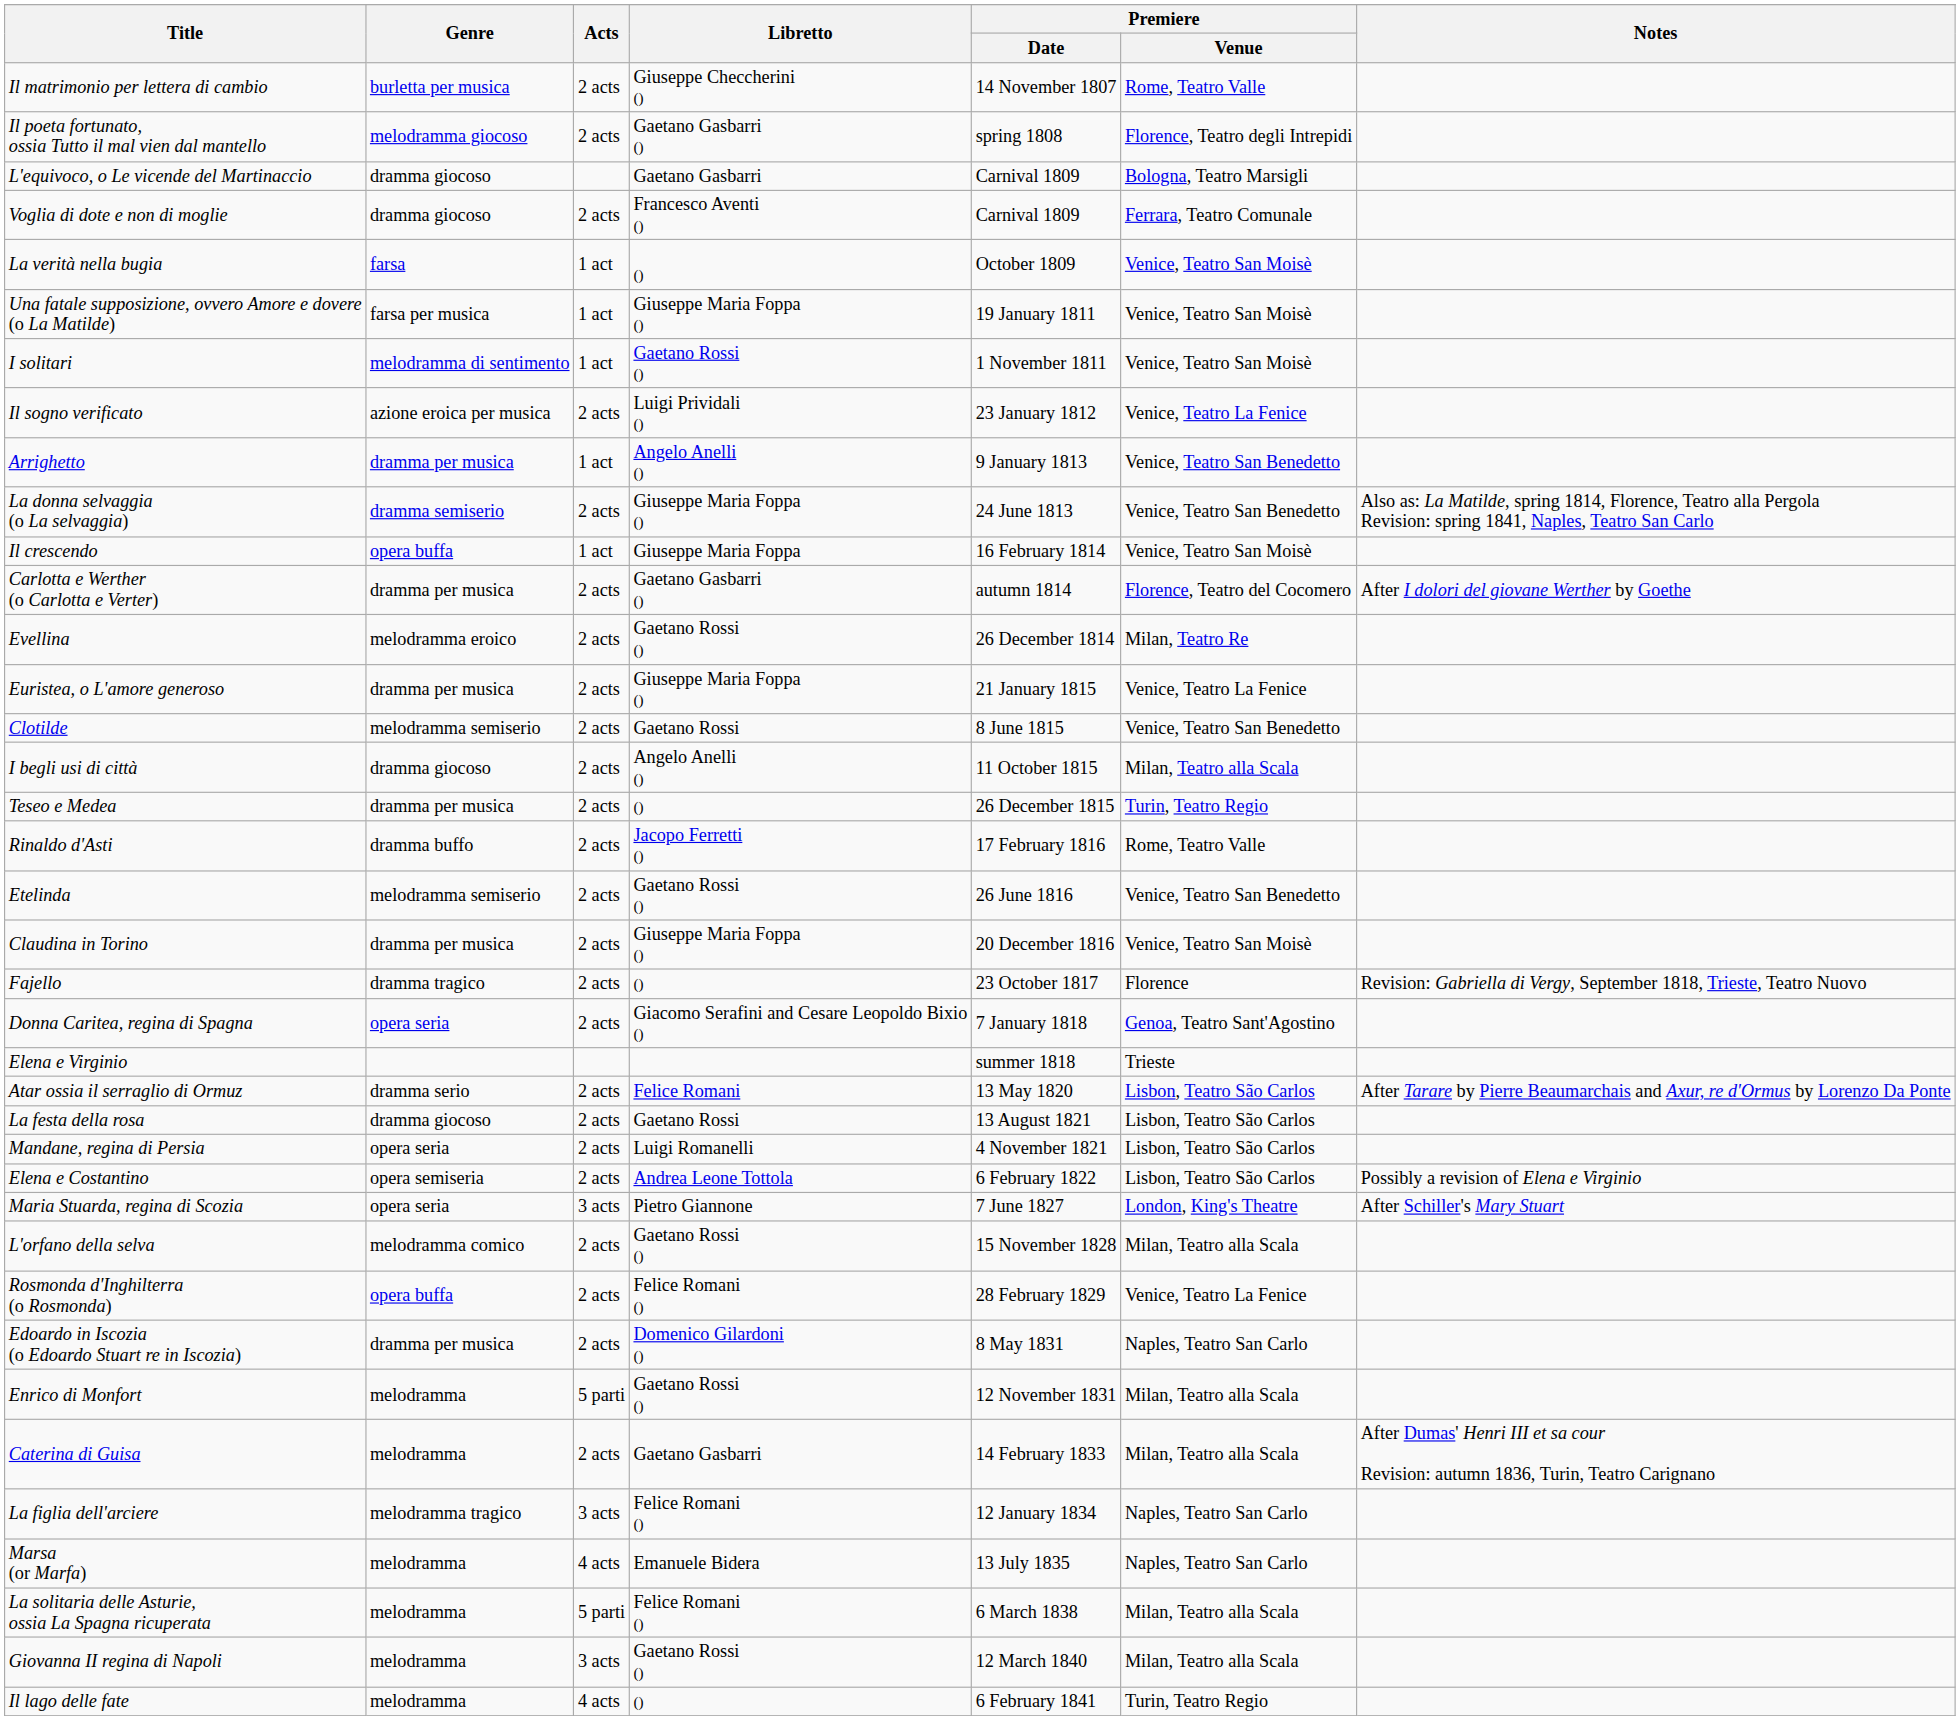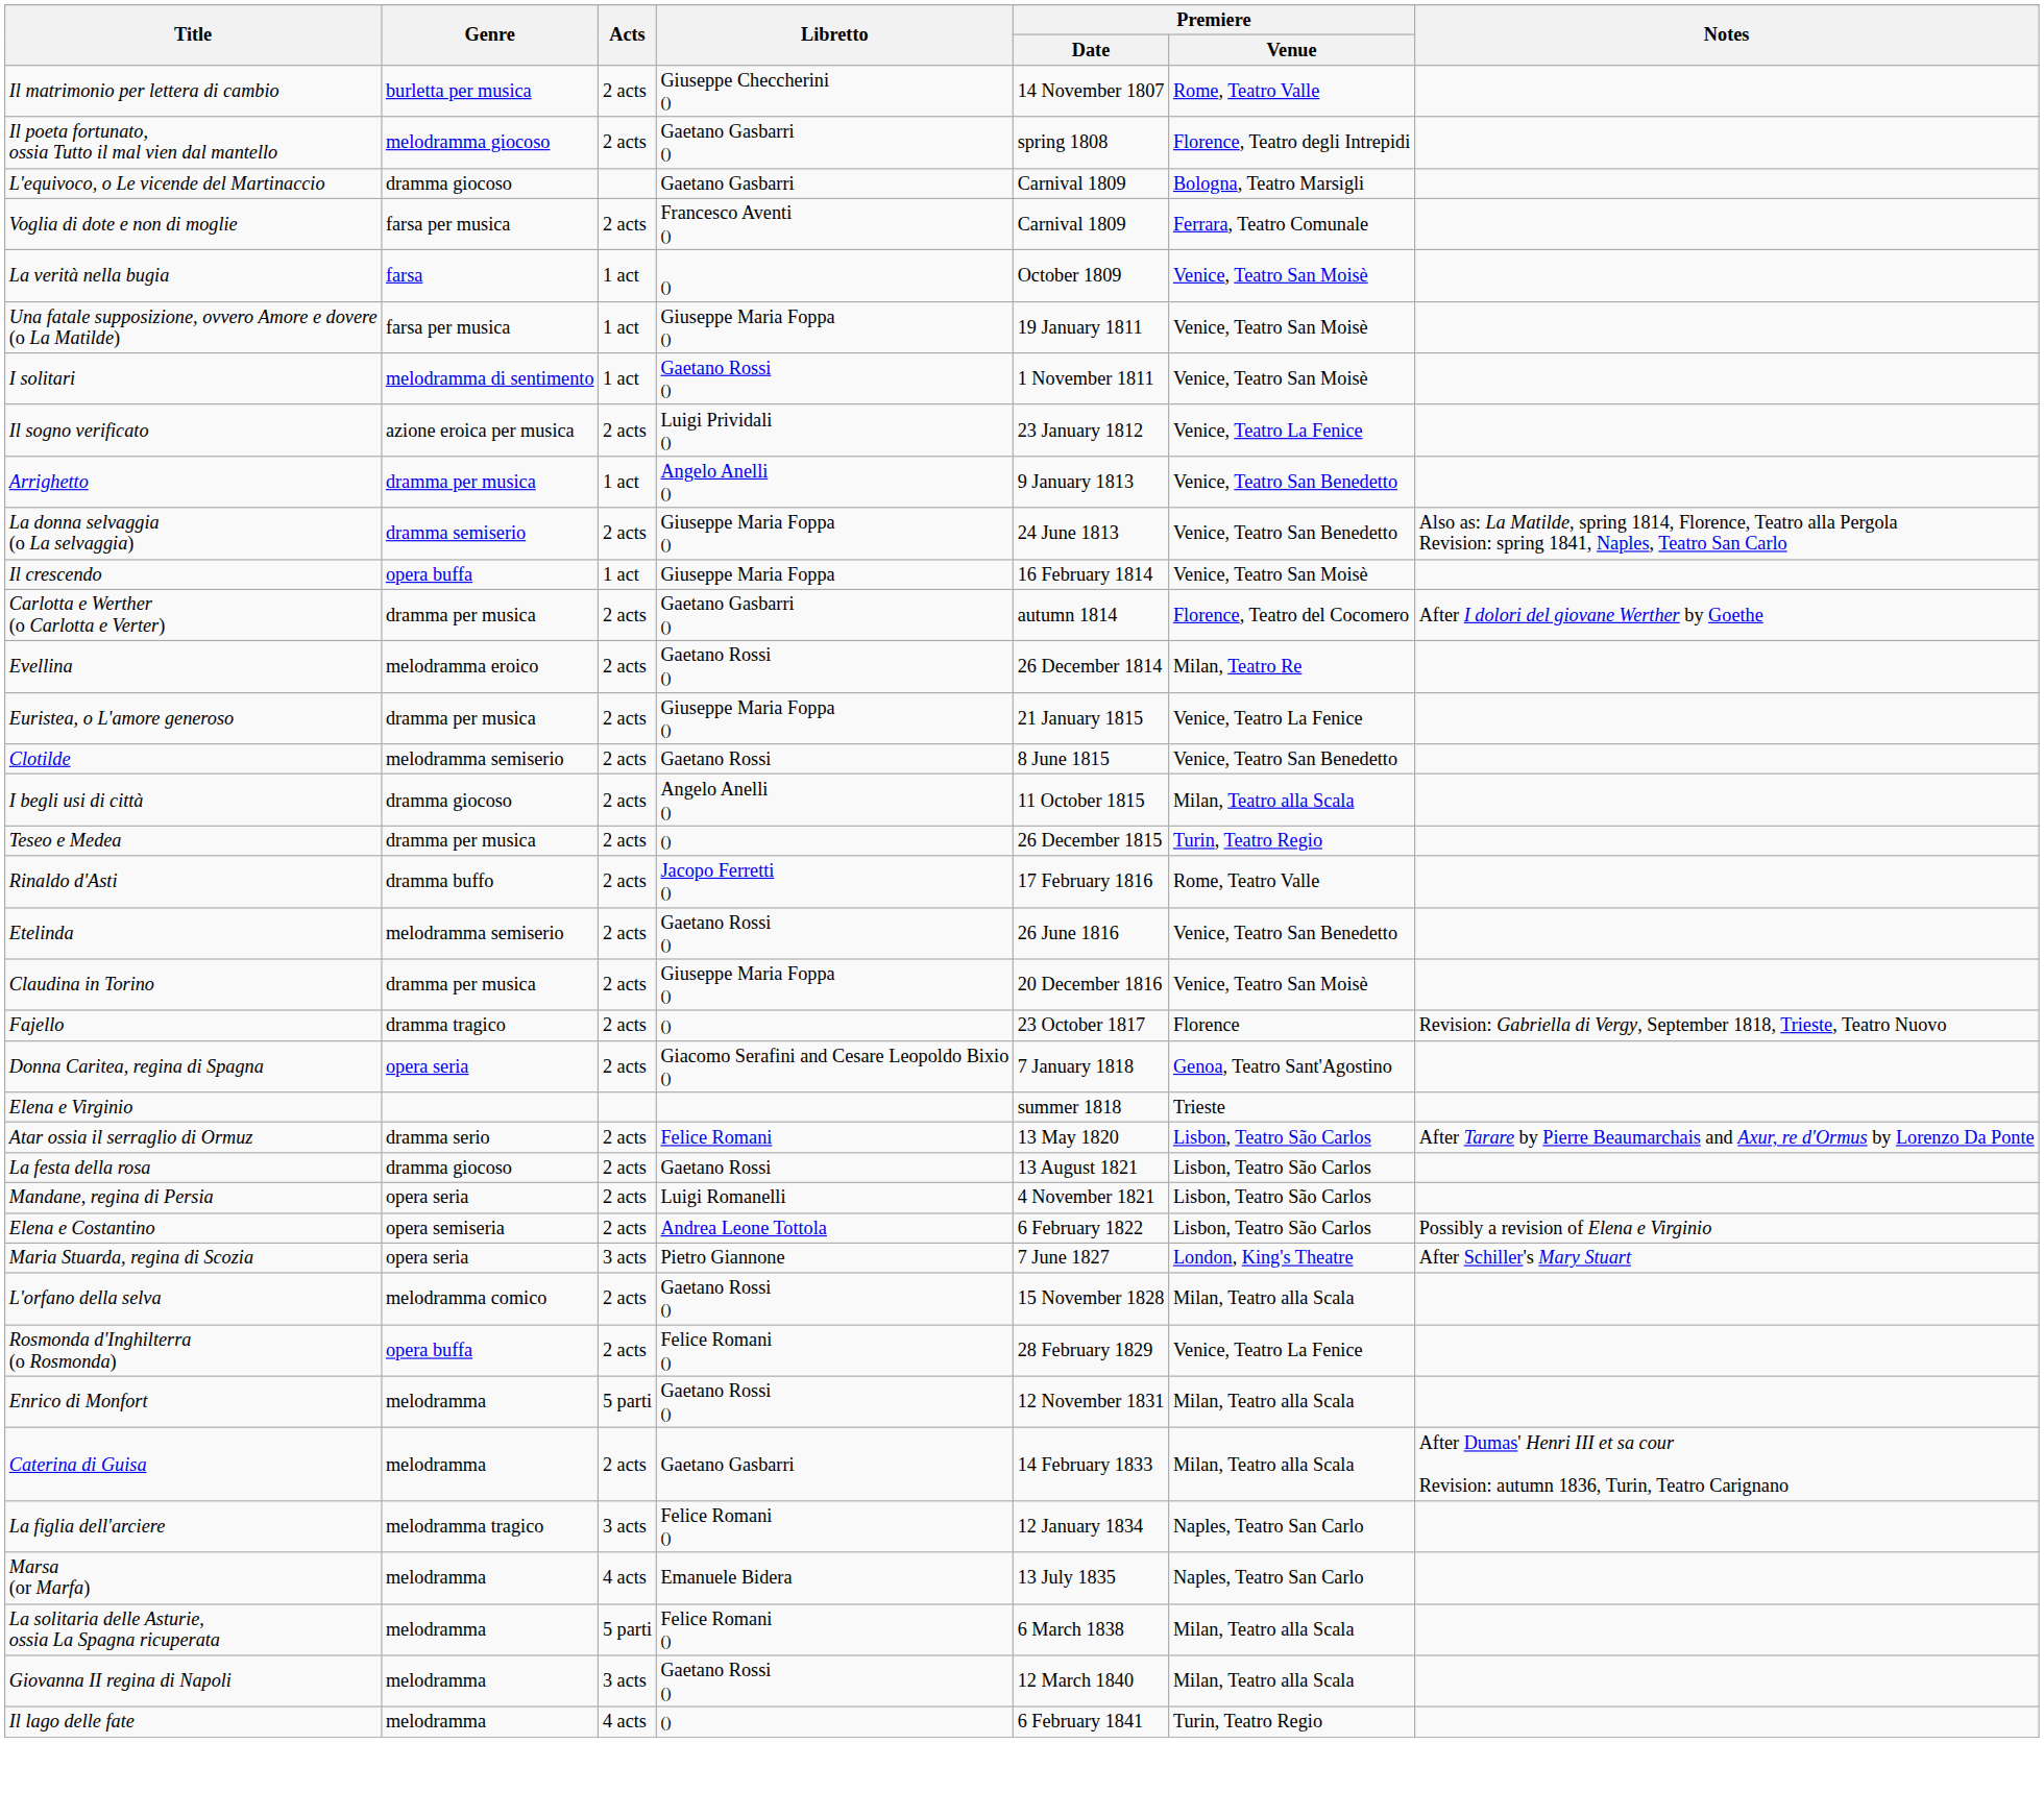Voglia di dote e non di moglie | Genre: dramma giocoso -> farsa per musica
- row: Edoardo in Iscozia (o Edoardo Stuart re in Iscozia) | dramma per musica | 2 acts | Domenico Gilardoni () | 8 May 1831 | Naples, Teatro San Carlo
